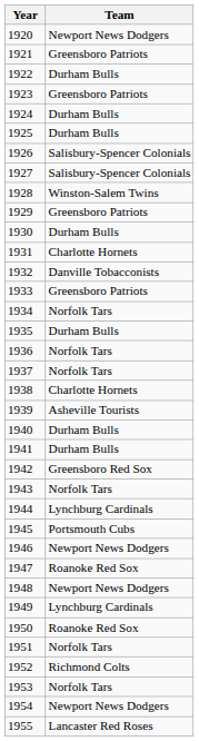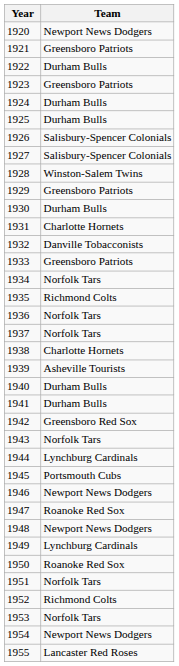1935 | Team: Durham Bulls -> Richmond Colts
